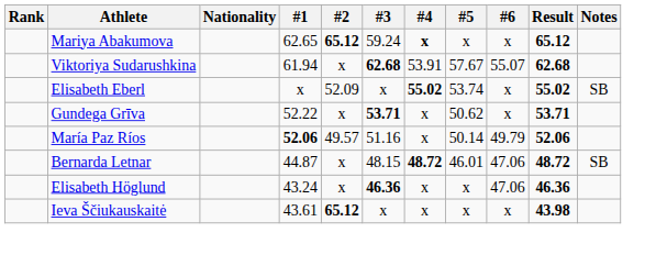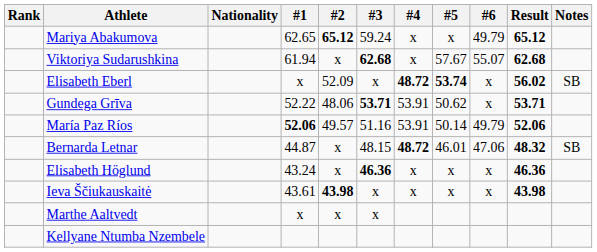Mariya Abakumova | #4: bold -> normal
Mariya Abakumova | #6: x -> 49.79
Viktoriya Sudarushkina | #4: 53.91 -> x
Elisabeth Eberl | #4: 55.02 -> 48.72
Elisabeth Eberl | #5: normal -> bold
Elisabeth Eberl | Result: 55.02 -> 56.02
Gundega Grīva | #2: x -> 48.06
Gundega Grīva | #4: x -> 53.91
María Paz Ríos | #4: x -> 53.91
Bernarda Letnar | Result: 48.72 -> 48.32
Elisabeth Höglund | #6: 47.06 -> x
Ieva Ščiukauskaitė | #2: 65.12 -> 43.98
+ row: Marthe Aaltvedt | x | x | x
+ row: Kellyane Ntumba Nzembele
